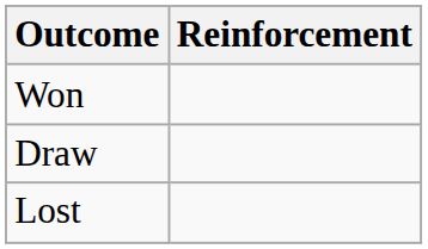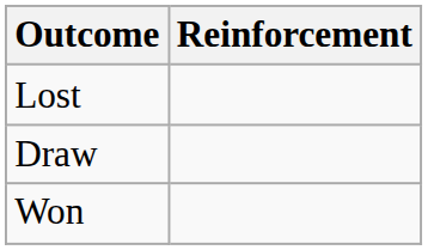rows swapped: Won <-> Lost
